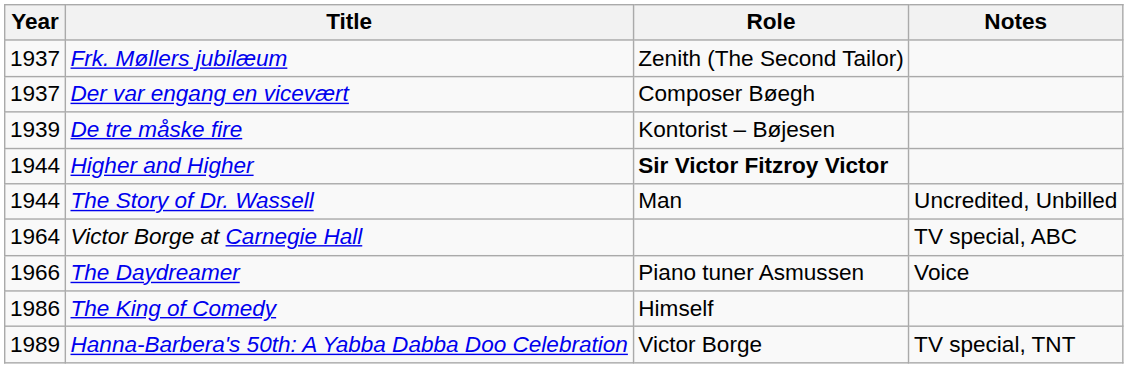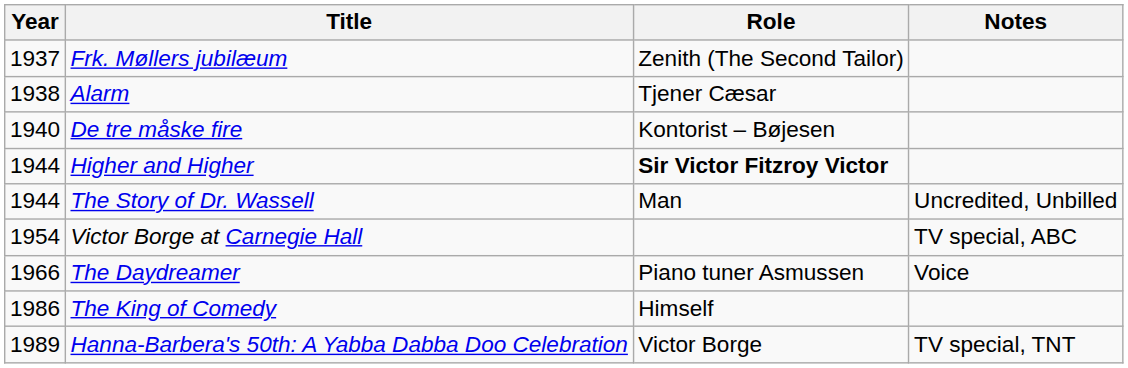- row: 1937 | Der var engang en vicevært | Composer Bøegh
+ row: 1938 | Alarm | Tjener Cæsar
De tre måske fire | Year: 1939 -> 1940
Victor Borge at Carnegie Hall | Year: 1964 -> 1954
